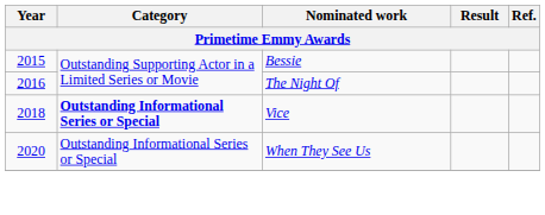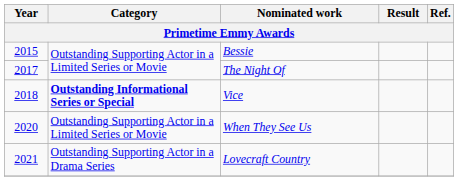The Night Of | Year: 2016 -> 2017
When They See Us | Category: Outstanding Informational Series or Special -> Outstanding Supporting Actor in a Limited Series or Movie
+ row: 2021 | Outstanding Supporting Actor in a Drama Series | Lovecraft Country
